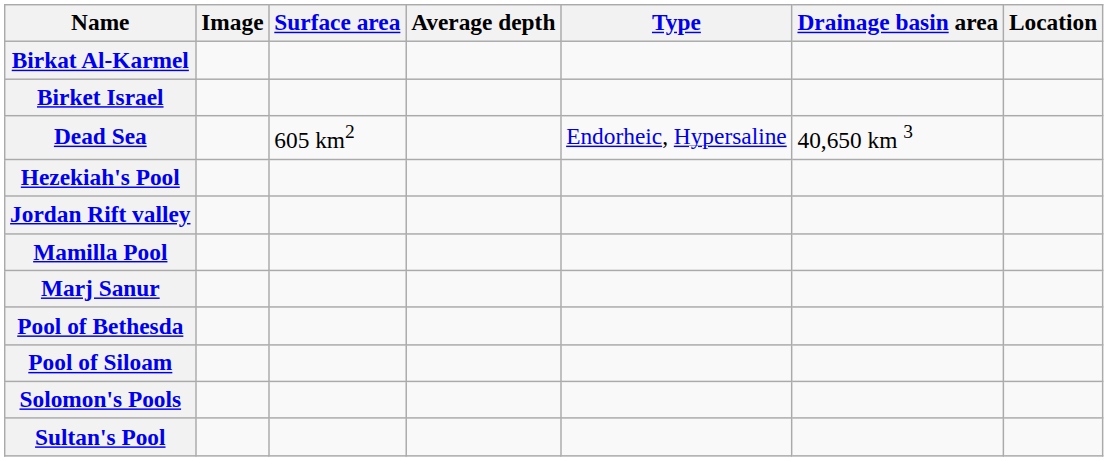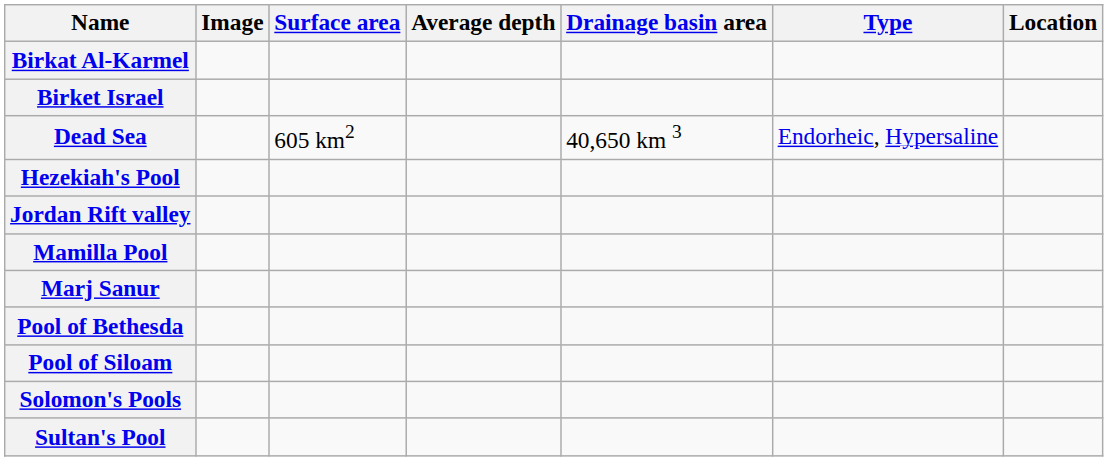columns swapped: Drainage basin area <-> Type
